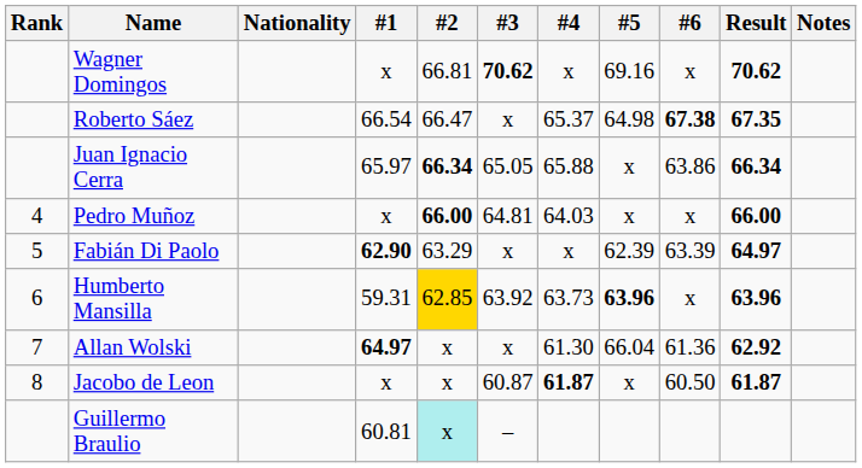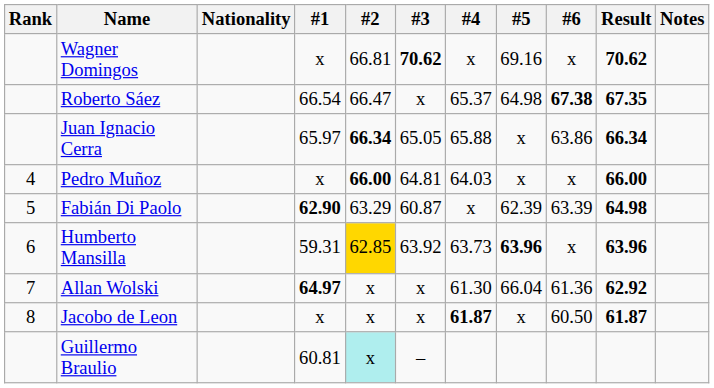Fabián Di Paolo | #3: x -> 60.87
Fabián Di Paolo | Result: 64.97 -> 64.98
Jacobo de Leon | #3: 60.87 -> x
